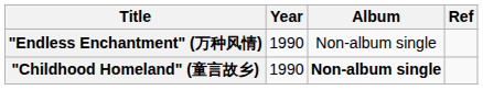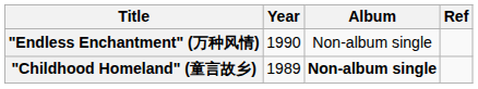"Childhood Homeland" (童言故乡) | Year: 1990 -> 1989
